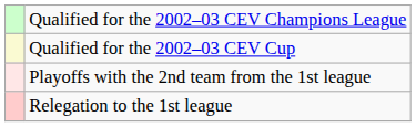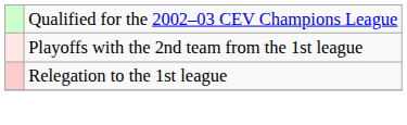- row: Qualified for the 2002–03 CEV Cup
